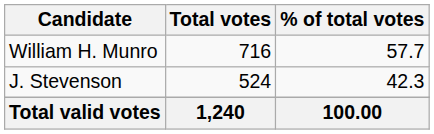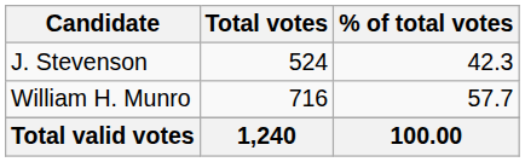rows swapped: William H. Munro <-> J. Stevenson
